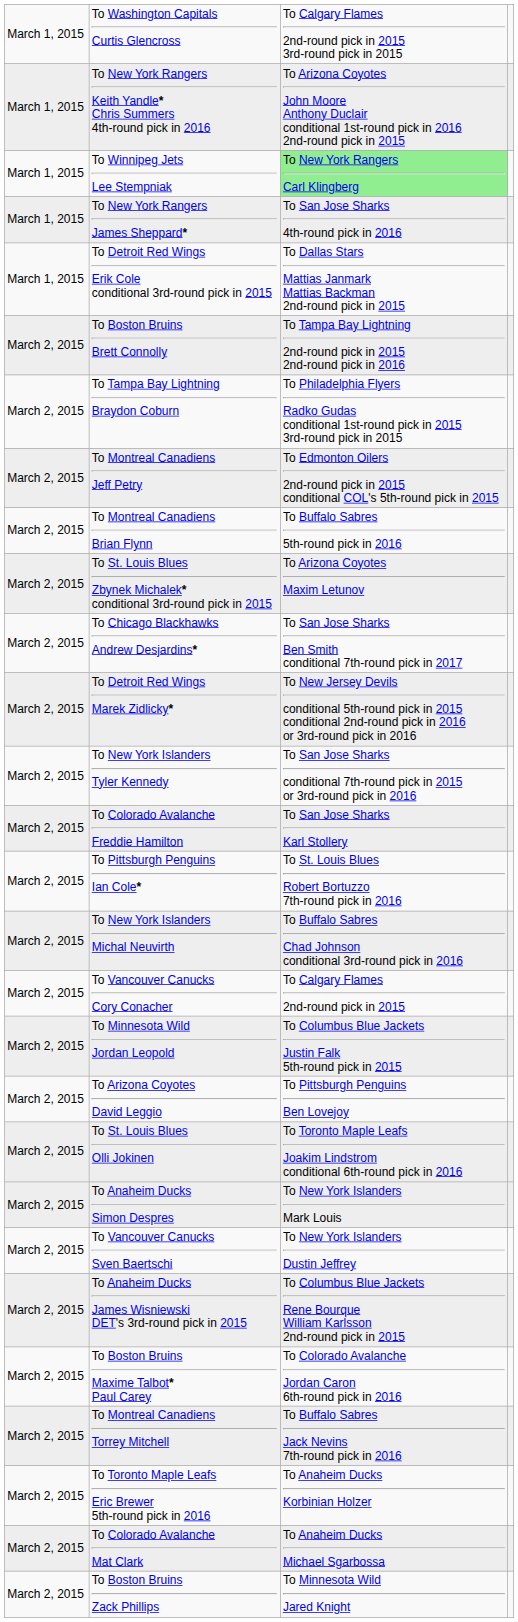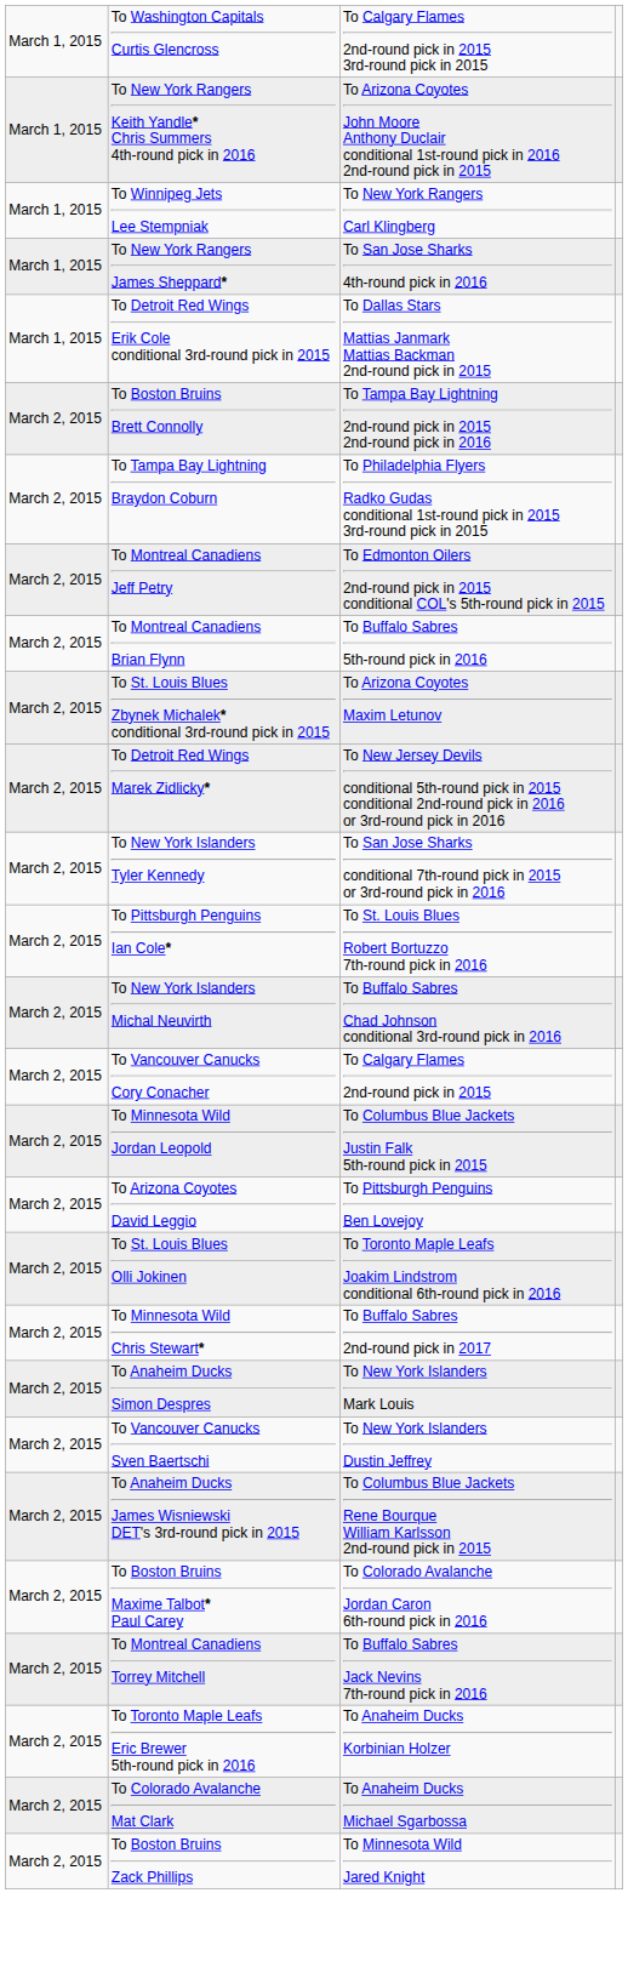To Winnipeg Jets Lee Stempniak | column 3: lightgreen background -> no background
- row: March 2, 2015 | To Chicago Blackhawks Andrew Desjardins* | To San Jose Sharks Ben Smith conditional 7th-round pick in 2017
- row: March 2, 2015 | To Colorado Avalanche Freddie Hamilton | To San Jose Sharks Karl Stollery
+ row: March 2, 2015 | To Minnesota Wild Chris Stewart* | To Buffalo Sabres 2nd-round pick in 2017
